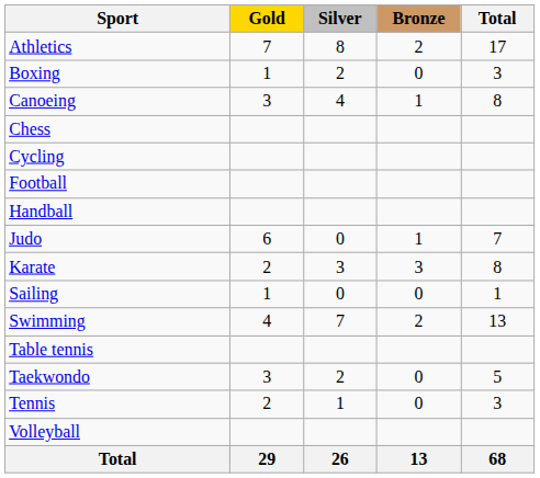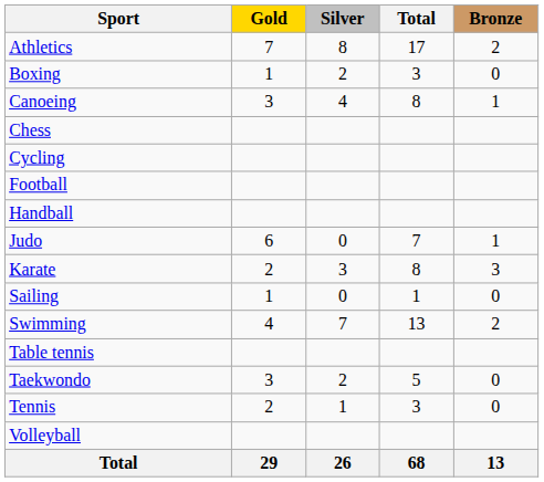columns swapped: Bronze <-> Total
